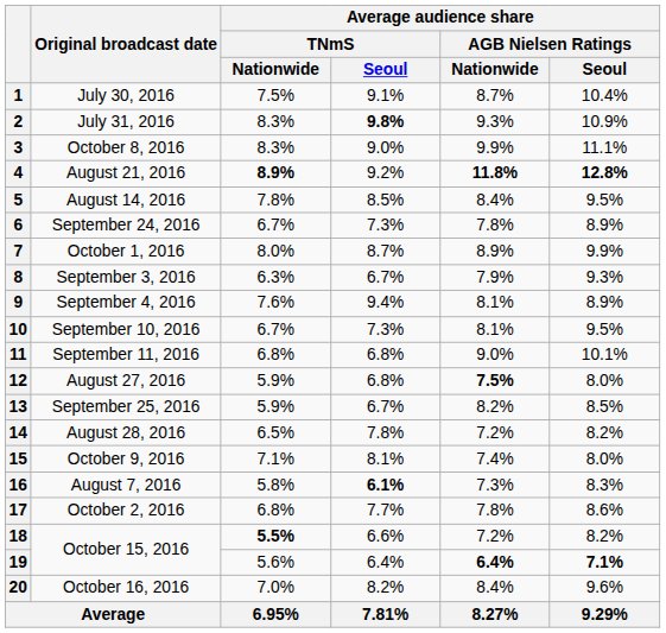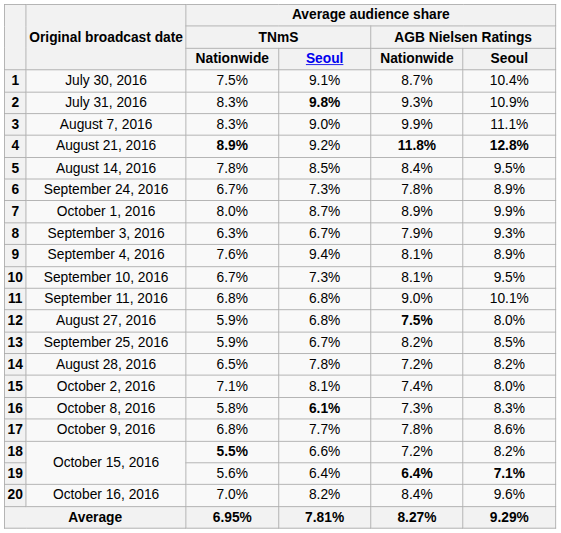3 | Original broadcast date: October 8, 2016 -> August 7, 2016
15 | Original broadcast date: October 9, 2016 -> October 2, 2016
16 | Original broadcast date: August 7, 2016 -> October 8, 2016
17 | Original broadcast date: October 2, 2016 -> October 9, 2016
